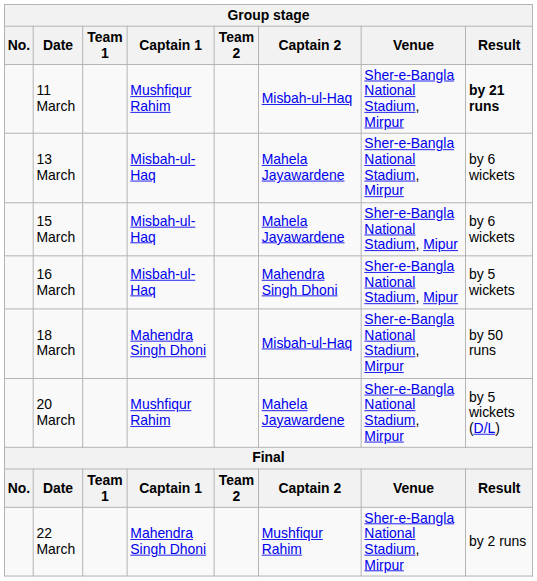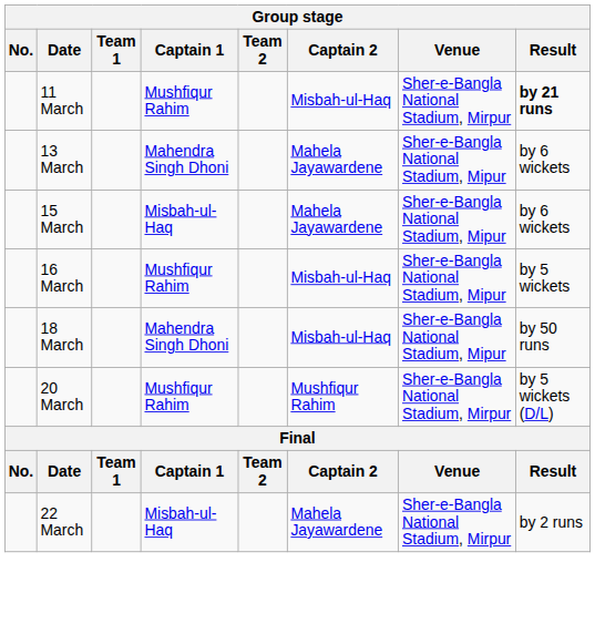13 March | Captain 1: Misbah-ul-Haq -> Mahendra Singh Dhoni
13 March | Venue: Sher-e-Bangla National Stadium, Mirpur -> Sher-e-Bangla National Stadium, Mipur
16 March | Captain 1: Misbah-ul-Haq -> Mushfiqur Rahim
16 March | Captain 2: Mahendra Singh Dhoni -> Misbah-ul-Haq
18 March | Venue: Sher-e-Bangla National Stadium, Mirpur -> Sher-e-Bangla National Stadium, Mipur
20 March | Captain 2: Mahela Jayawardene -> Mushfiqur Rahim
22 March | Captain 1: Mahendra Singh Dhoni -> Misbah-ul-Haq
22 March | Captain 2: Mushfiqur Rahim -> Mahela Jayawardene
